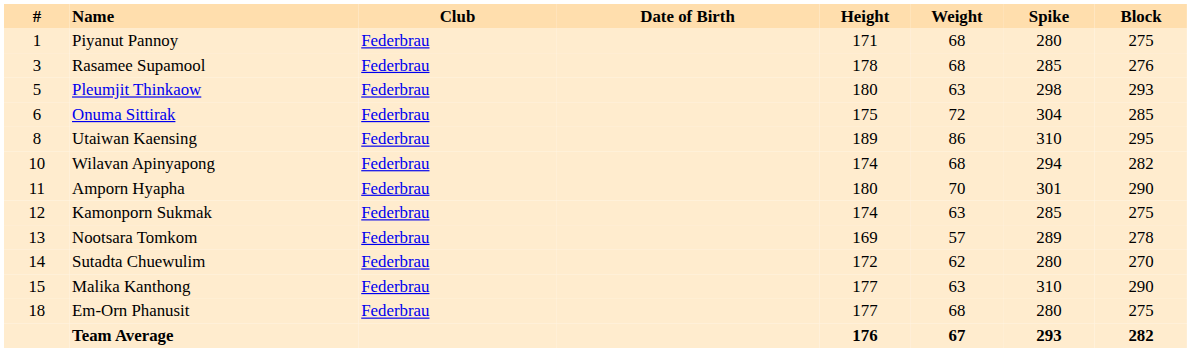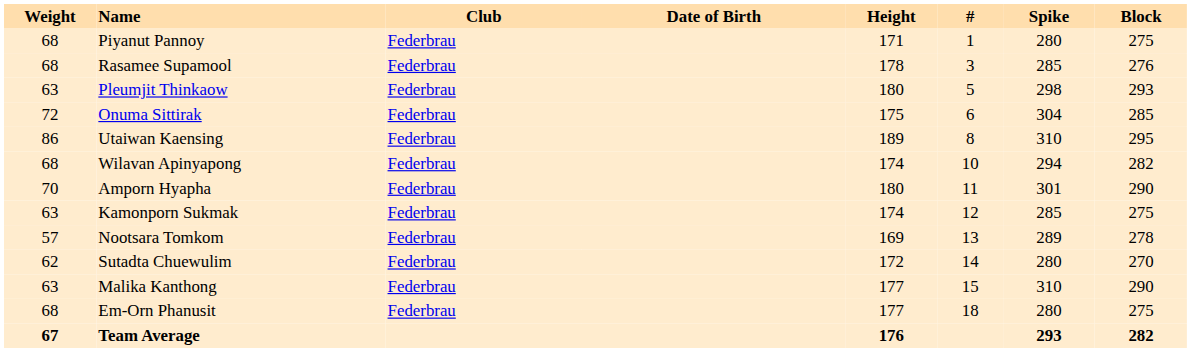columns swapped: # <-> Weight
